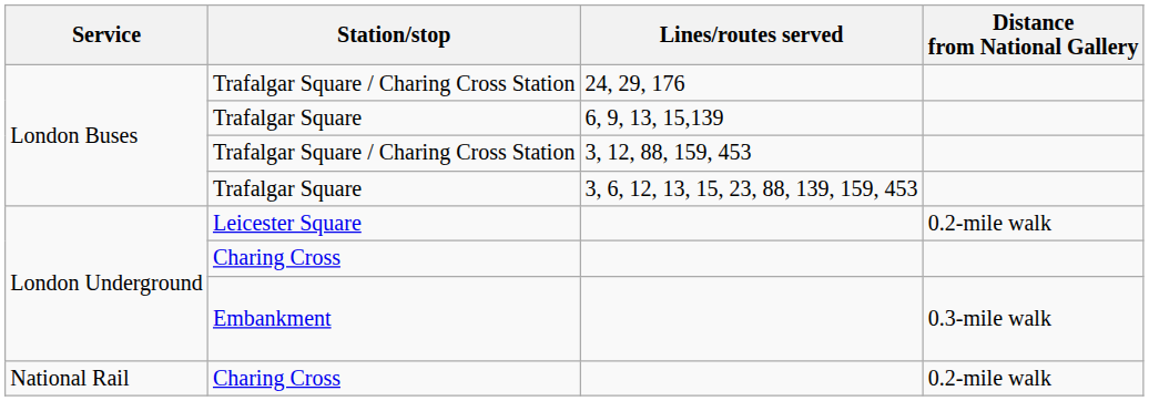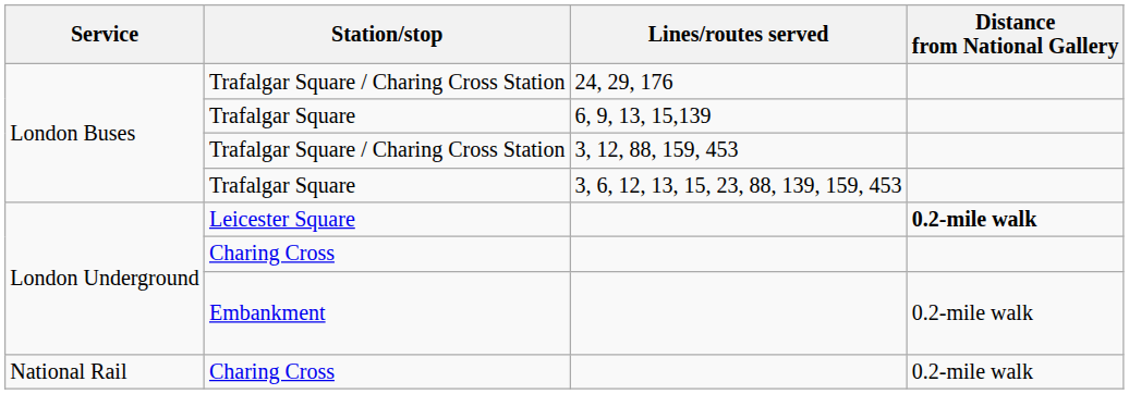Leicester Square | Distance from National Gallery: normal -> bold
Embankment | Distance from National Gallery: 0.3-mile walk -> 0.2-mile walk
